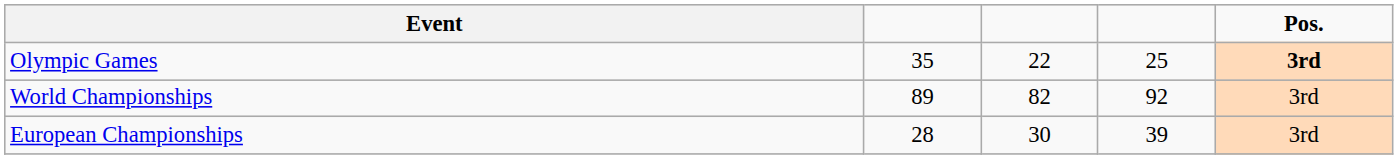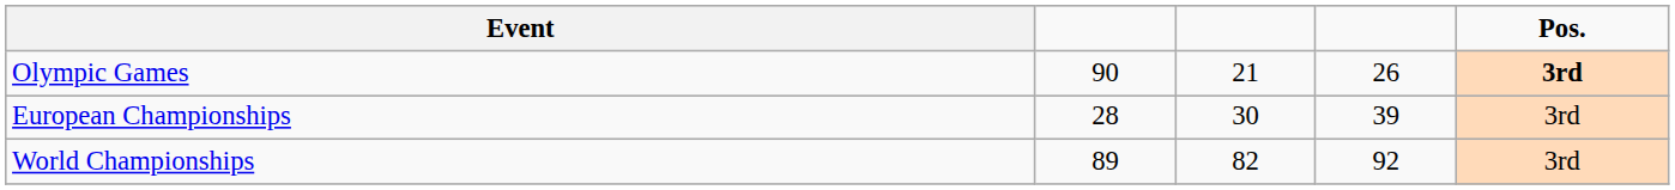Olympic Games | column 2: 35 -> 90
Olympic Games | column 3: 22 -> 21
Olympic Games | column 4: 25 -> 26
rows swapped: World Championships <-> European Championships
